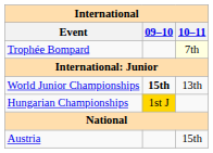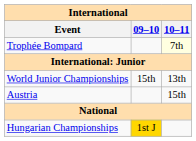World Junior Championships | 09–10: bold -> normal
rows swapped: Austria <-> Hungarian Championships
